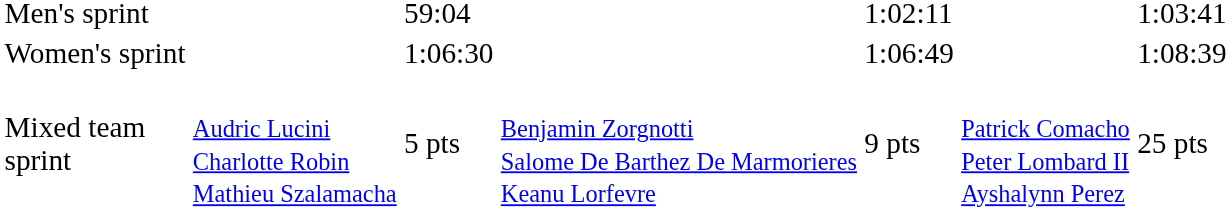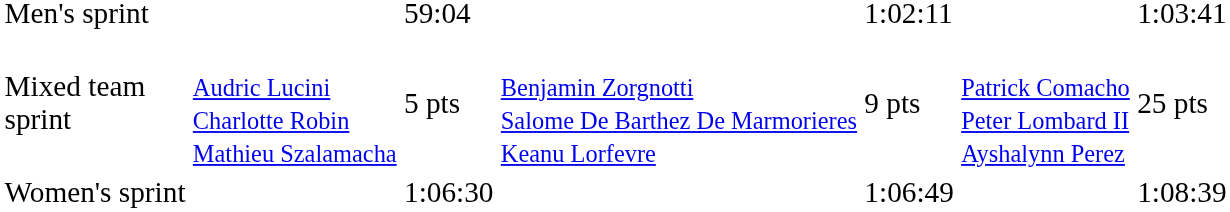rows swapped: Women's sprint <-> Mixed team sprint
